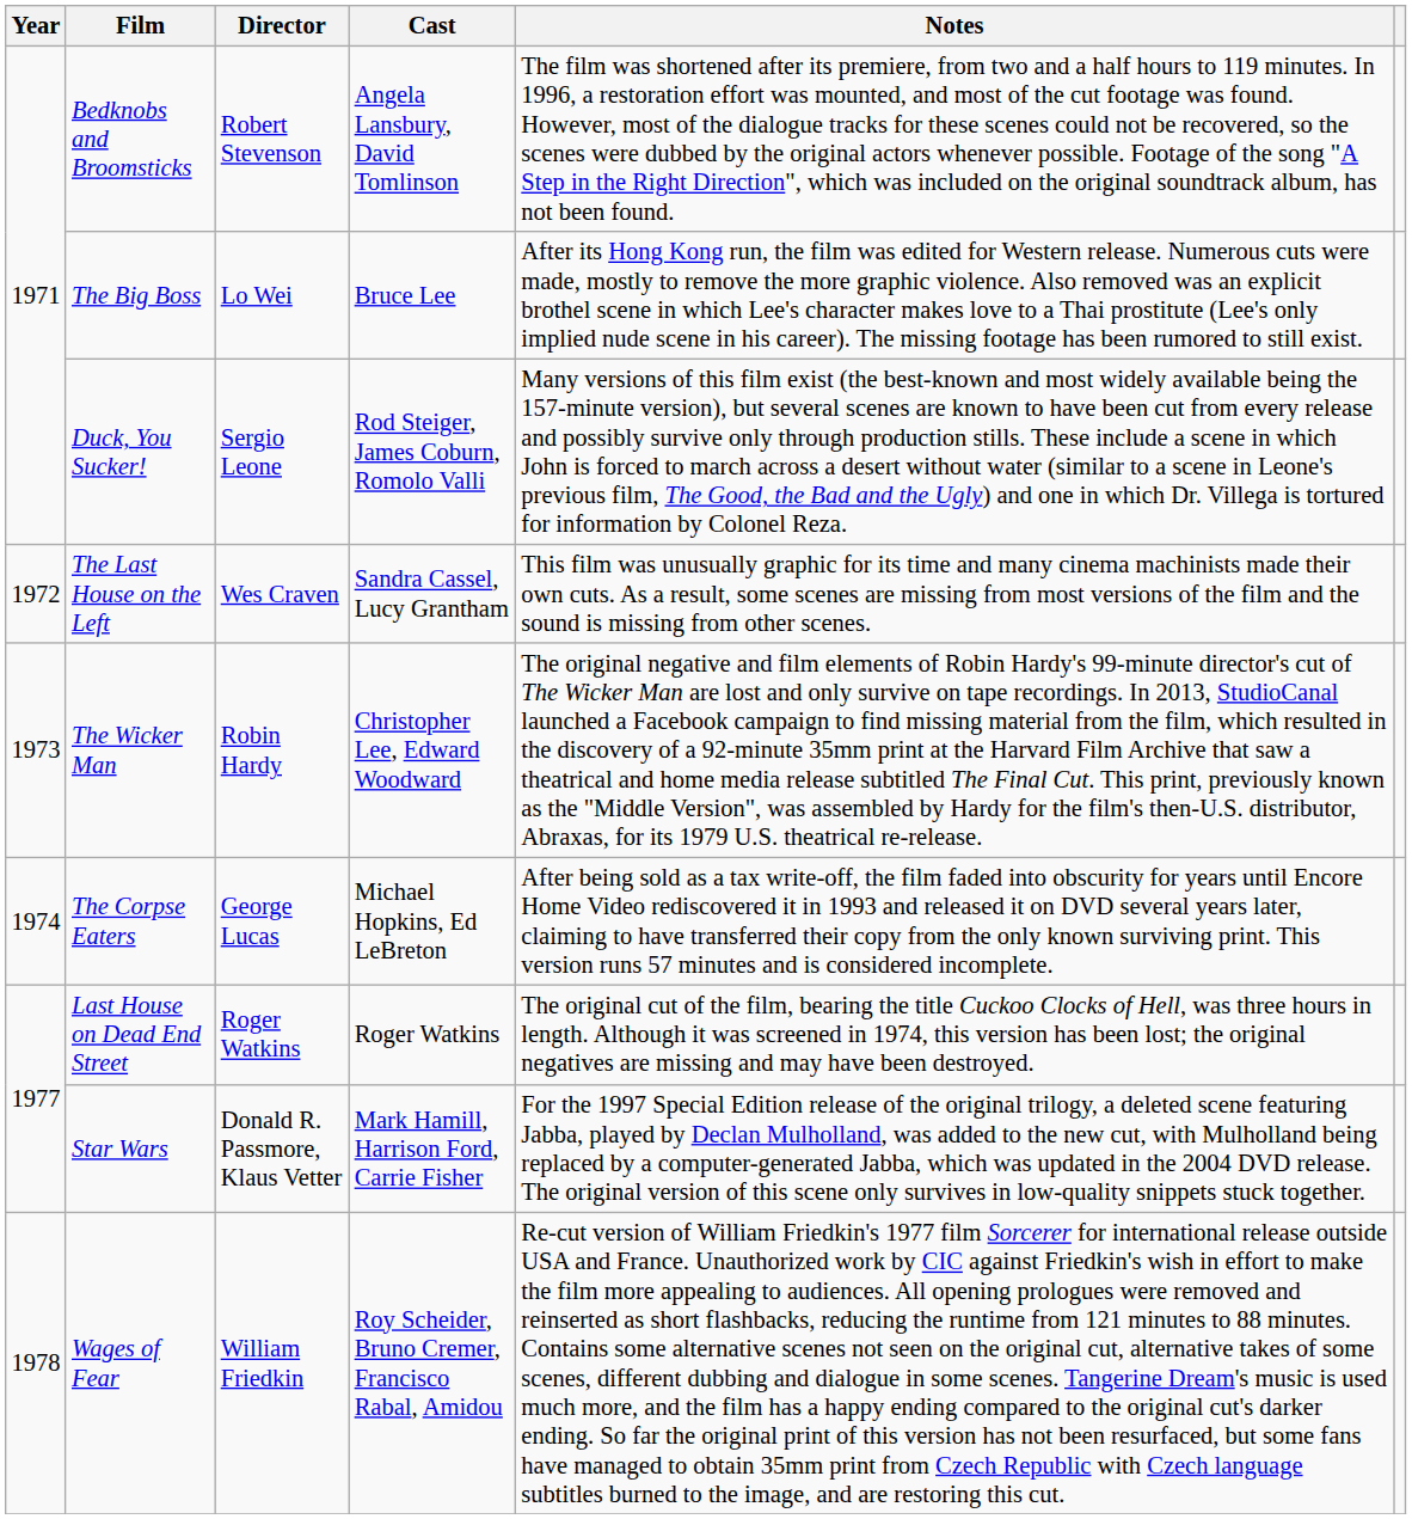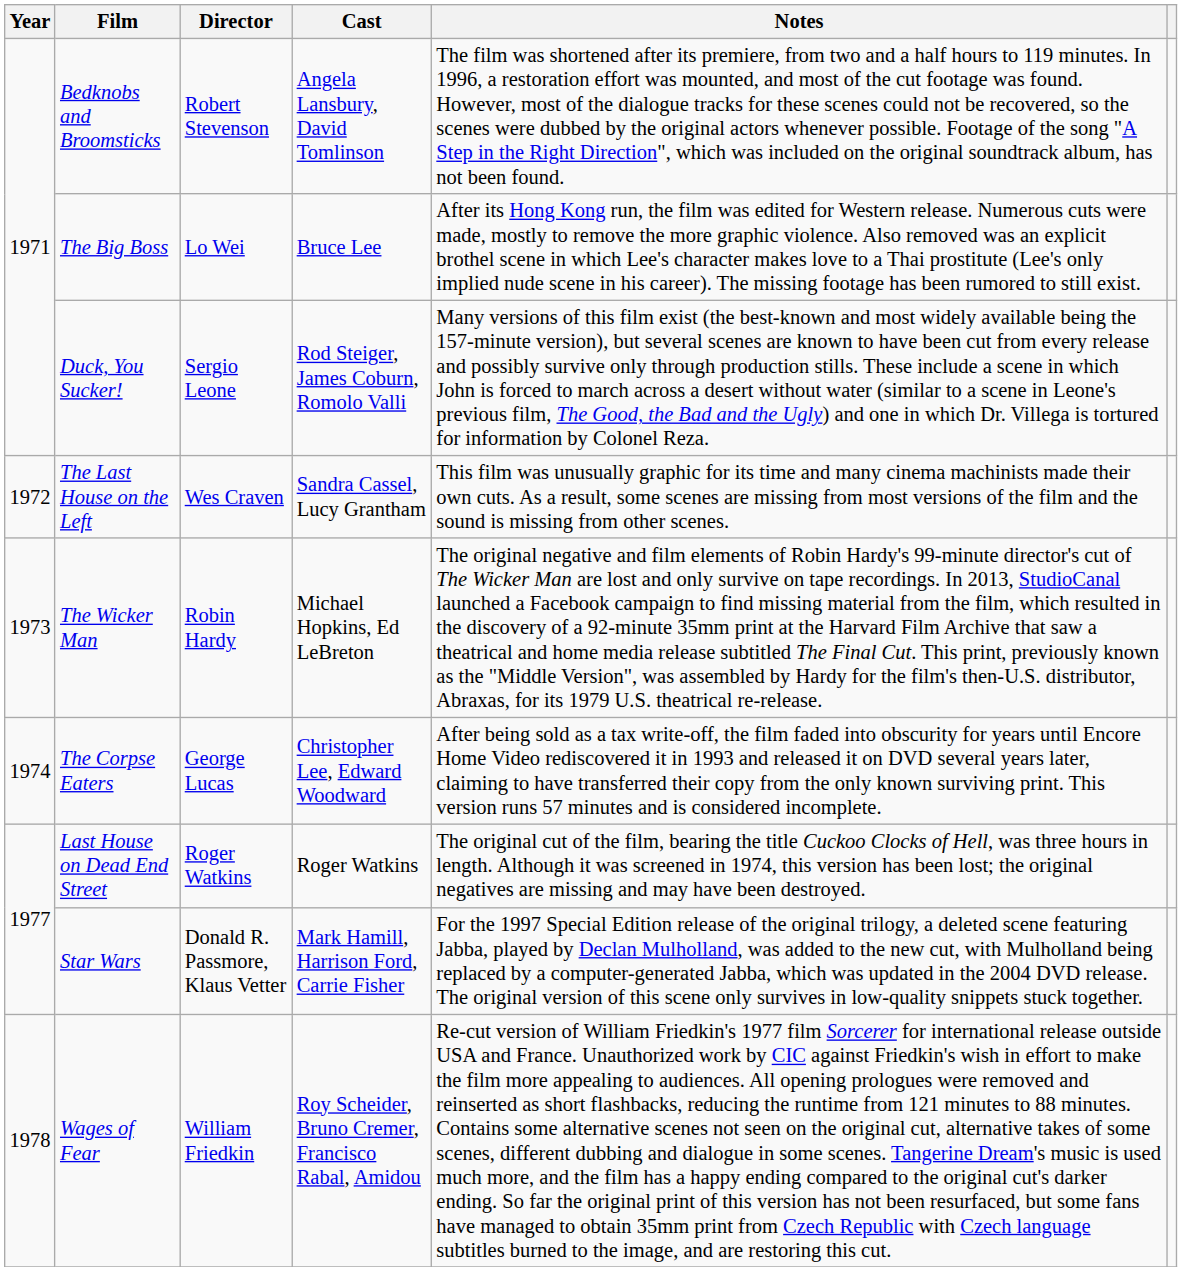The Wicker Man | Cast: Christopher Lee, Edward Woodward -> Michael Hopkins, Ed LeBreton
The Corpse Eaters | Cast: Michael Hopkins, Ed LeBreton -> Christopher Lee, Edward Woodward
